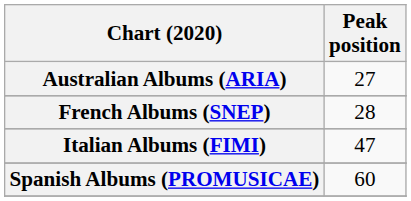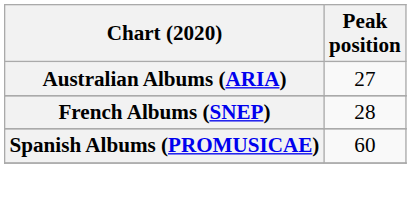- row: Italian Albums (FIMI) | 47
